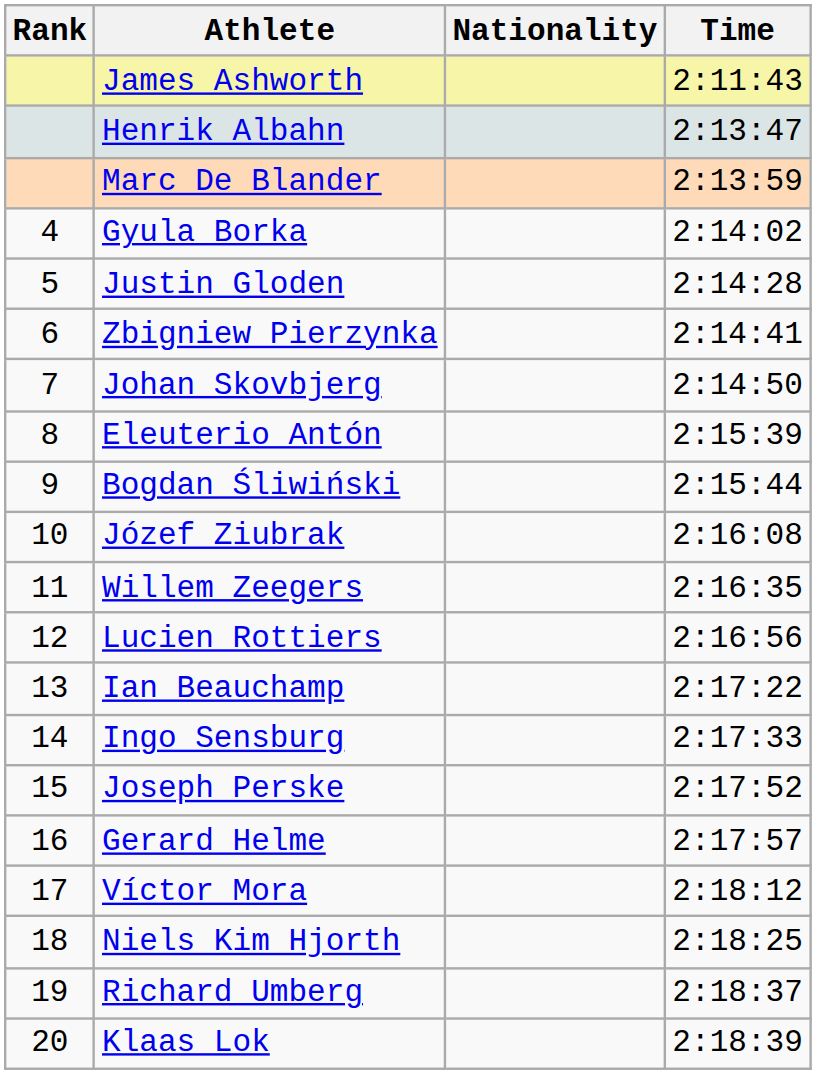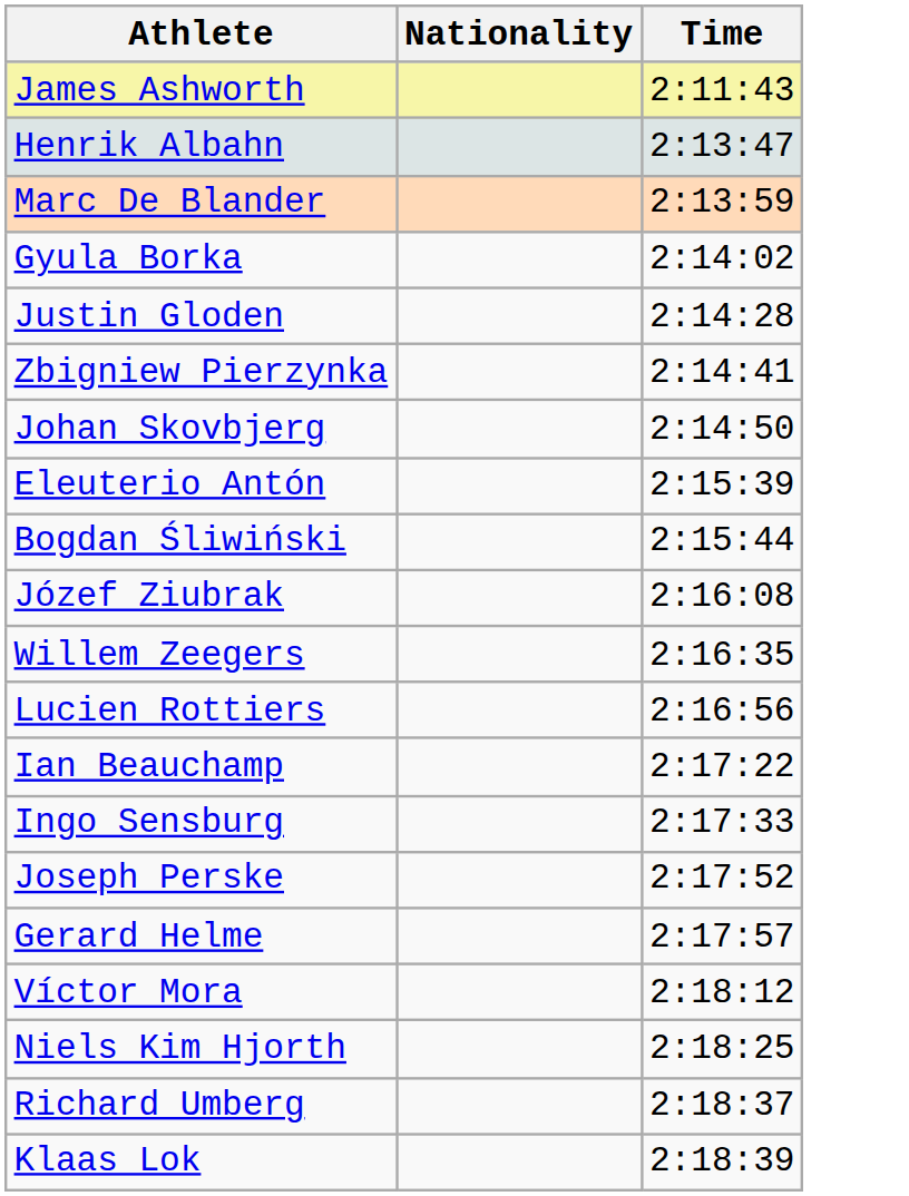- column: Rank | 4 | 5 | 6 | 7 | 8 | 9 | 10 | 11 | 12 | 13 | 14 | 15 | 16 | 17 | 18 | 19 | 20
